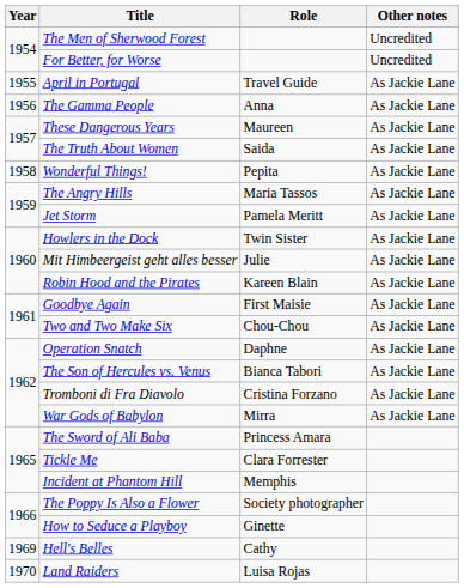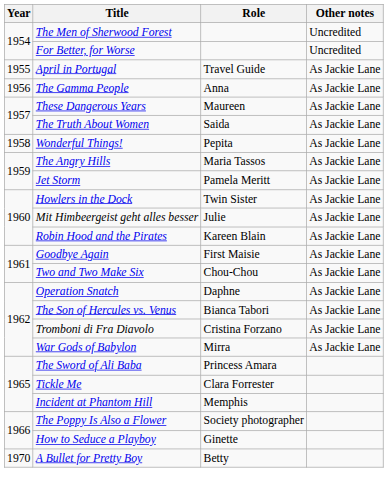- row: 1969 | Hell's Belles | Cathy
- row: 1970 | Land Raiders | Luisa Rojas
+ row: 1970 | A Bullet for Pretty Boy | Betty
